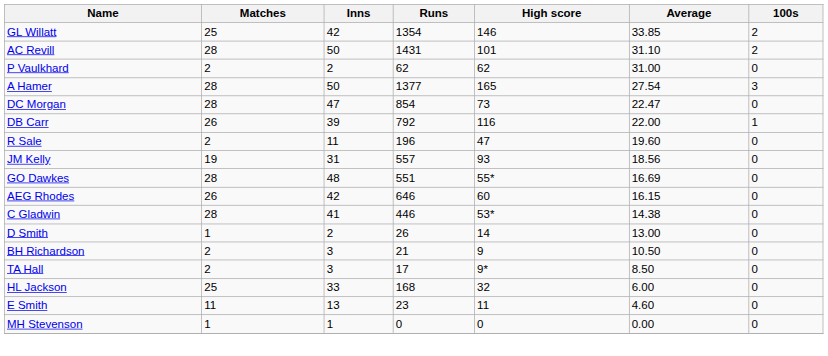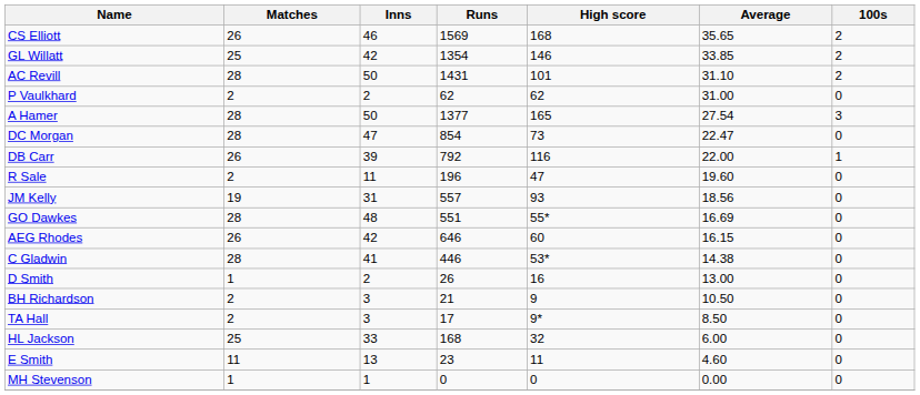+ row: CS Elliott | 26 | 46 | 1569 | 168 | 35.65 | 2
D Smith | High score: 14 -> 16
